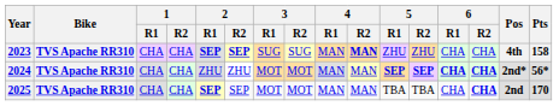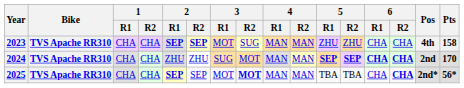2023 | 3 / R1: SUG -> MOT
2023 | 4 / R2: bold -> normal
2024 | 3 / R1: MOT -> SUG
2024 | Pos: 2nd* -> 2nd
2024 | Pts: 56* -> 170
2025 | 3 / R2: normal -> bold
2025 | Pos: 2nd -> 2nd*
2025 | Pts: 170 -> 56*
